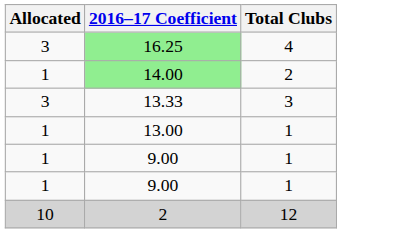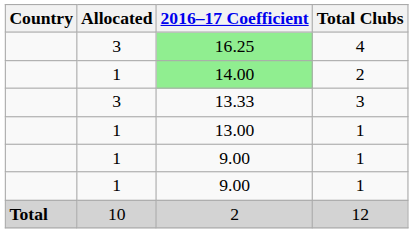+ column: Country | Total
